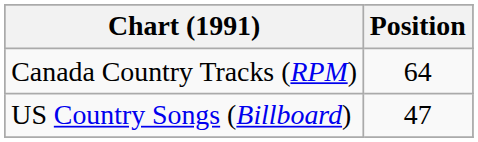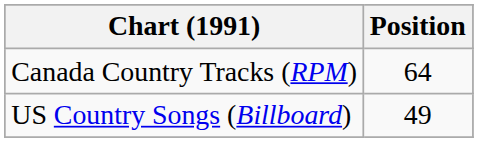US Country Songs (Billboard) | Position: 47 -> 49
